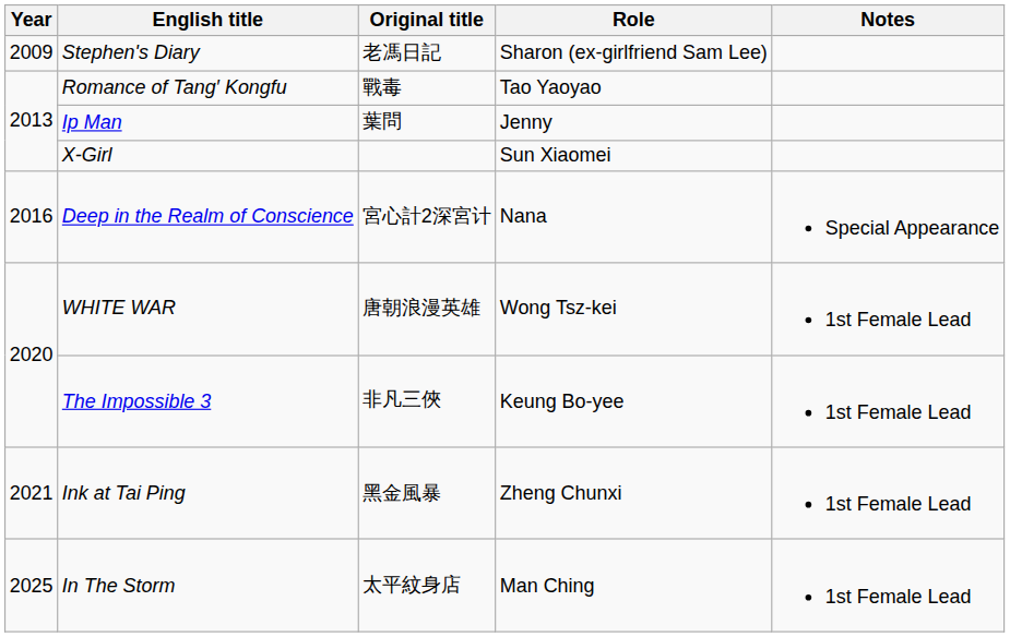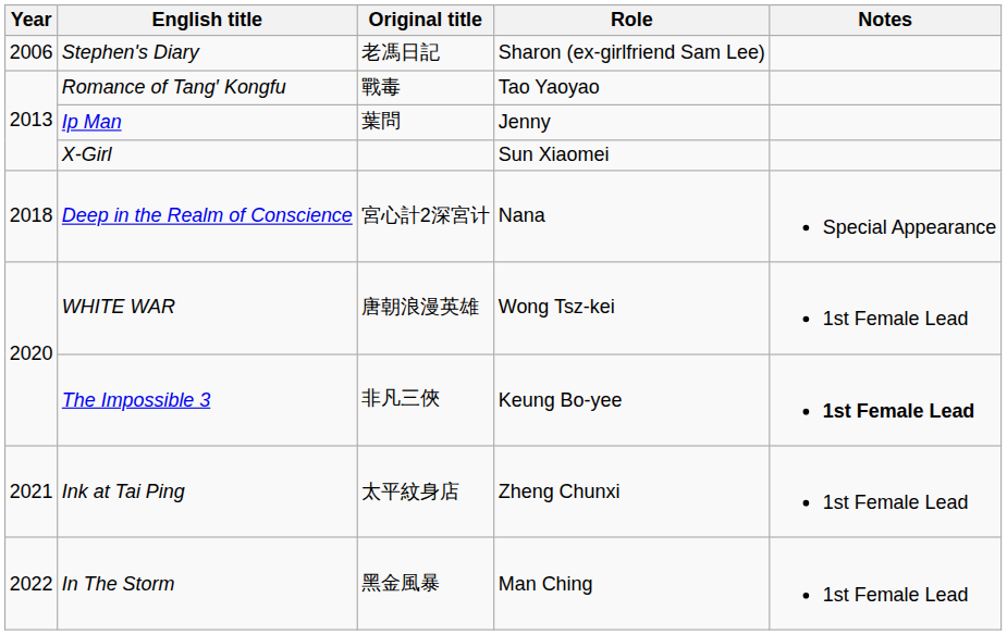Stephen's Diary | Year: 2009 -> 2006
Deep in the Realm of Conscience | Year: 2016 -> 2018
The Impossible 3 | Notes: normal -> bold
Ink at Tai Ping | Original title: 黑金風暴 -> 太平紋身店
In The Storm | Year: 2025 -> 2022
In The Storm | Original title: 太平紋身店 -> 黑金風暴
